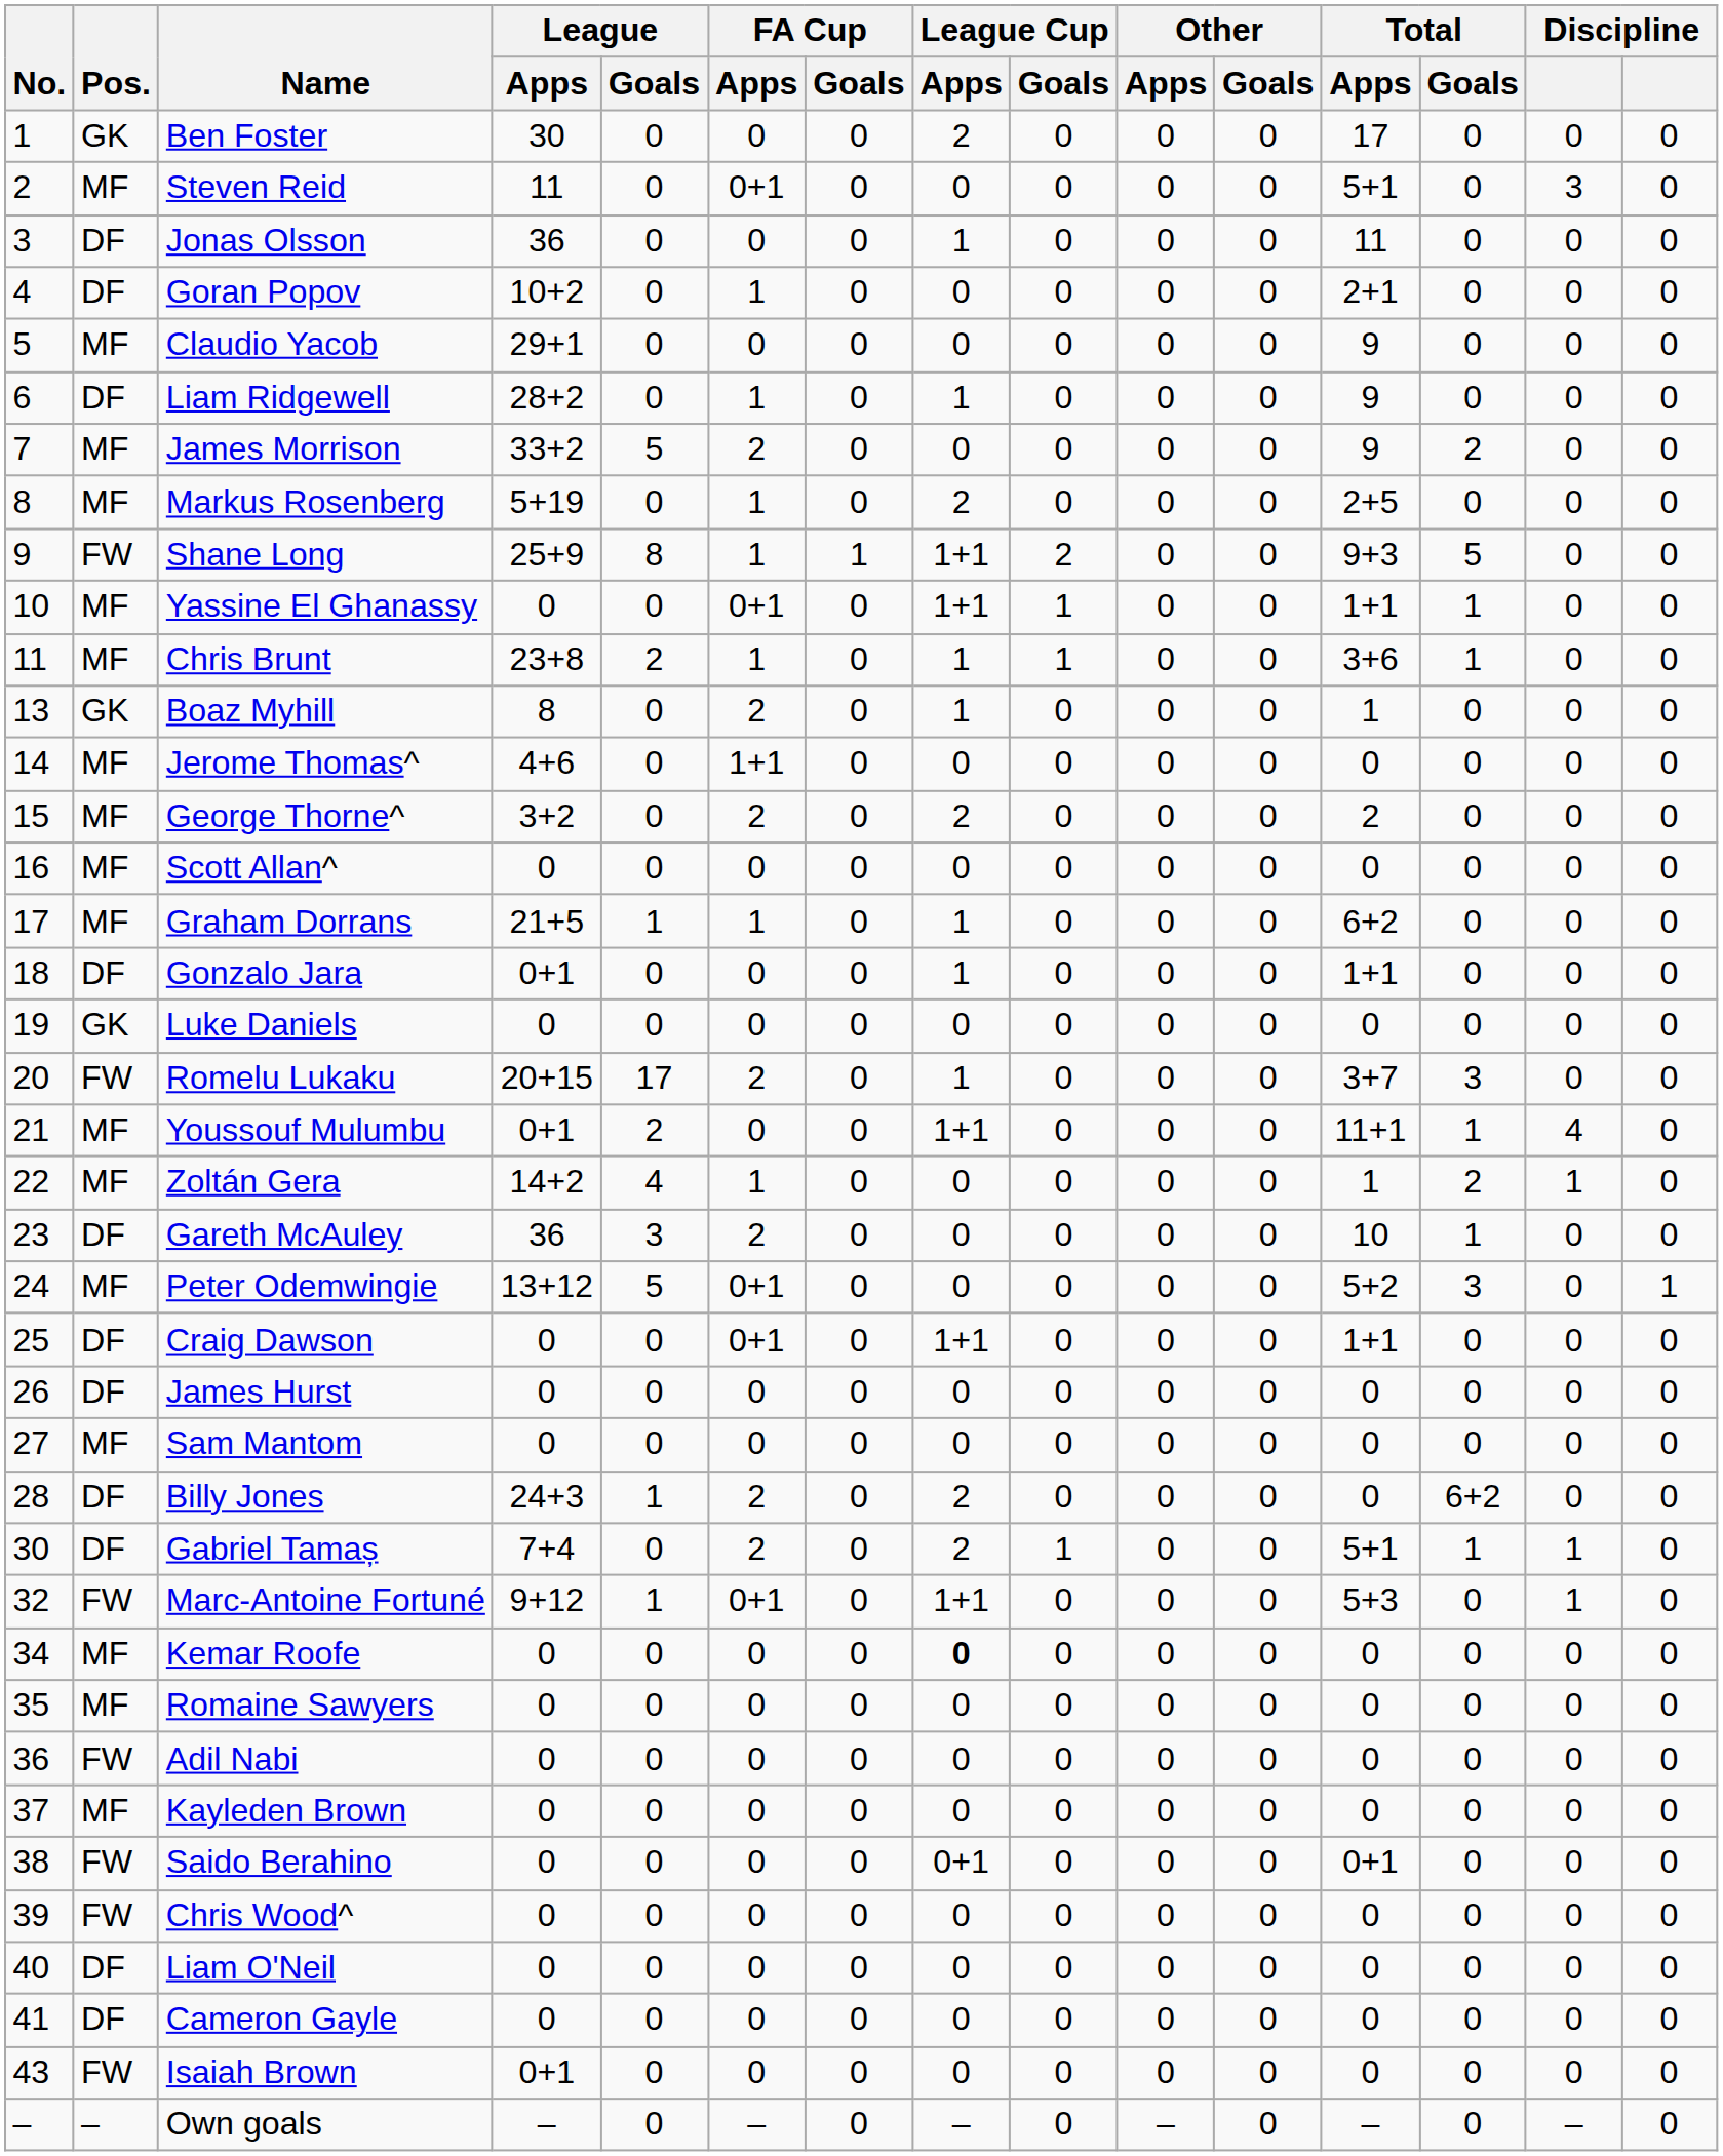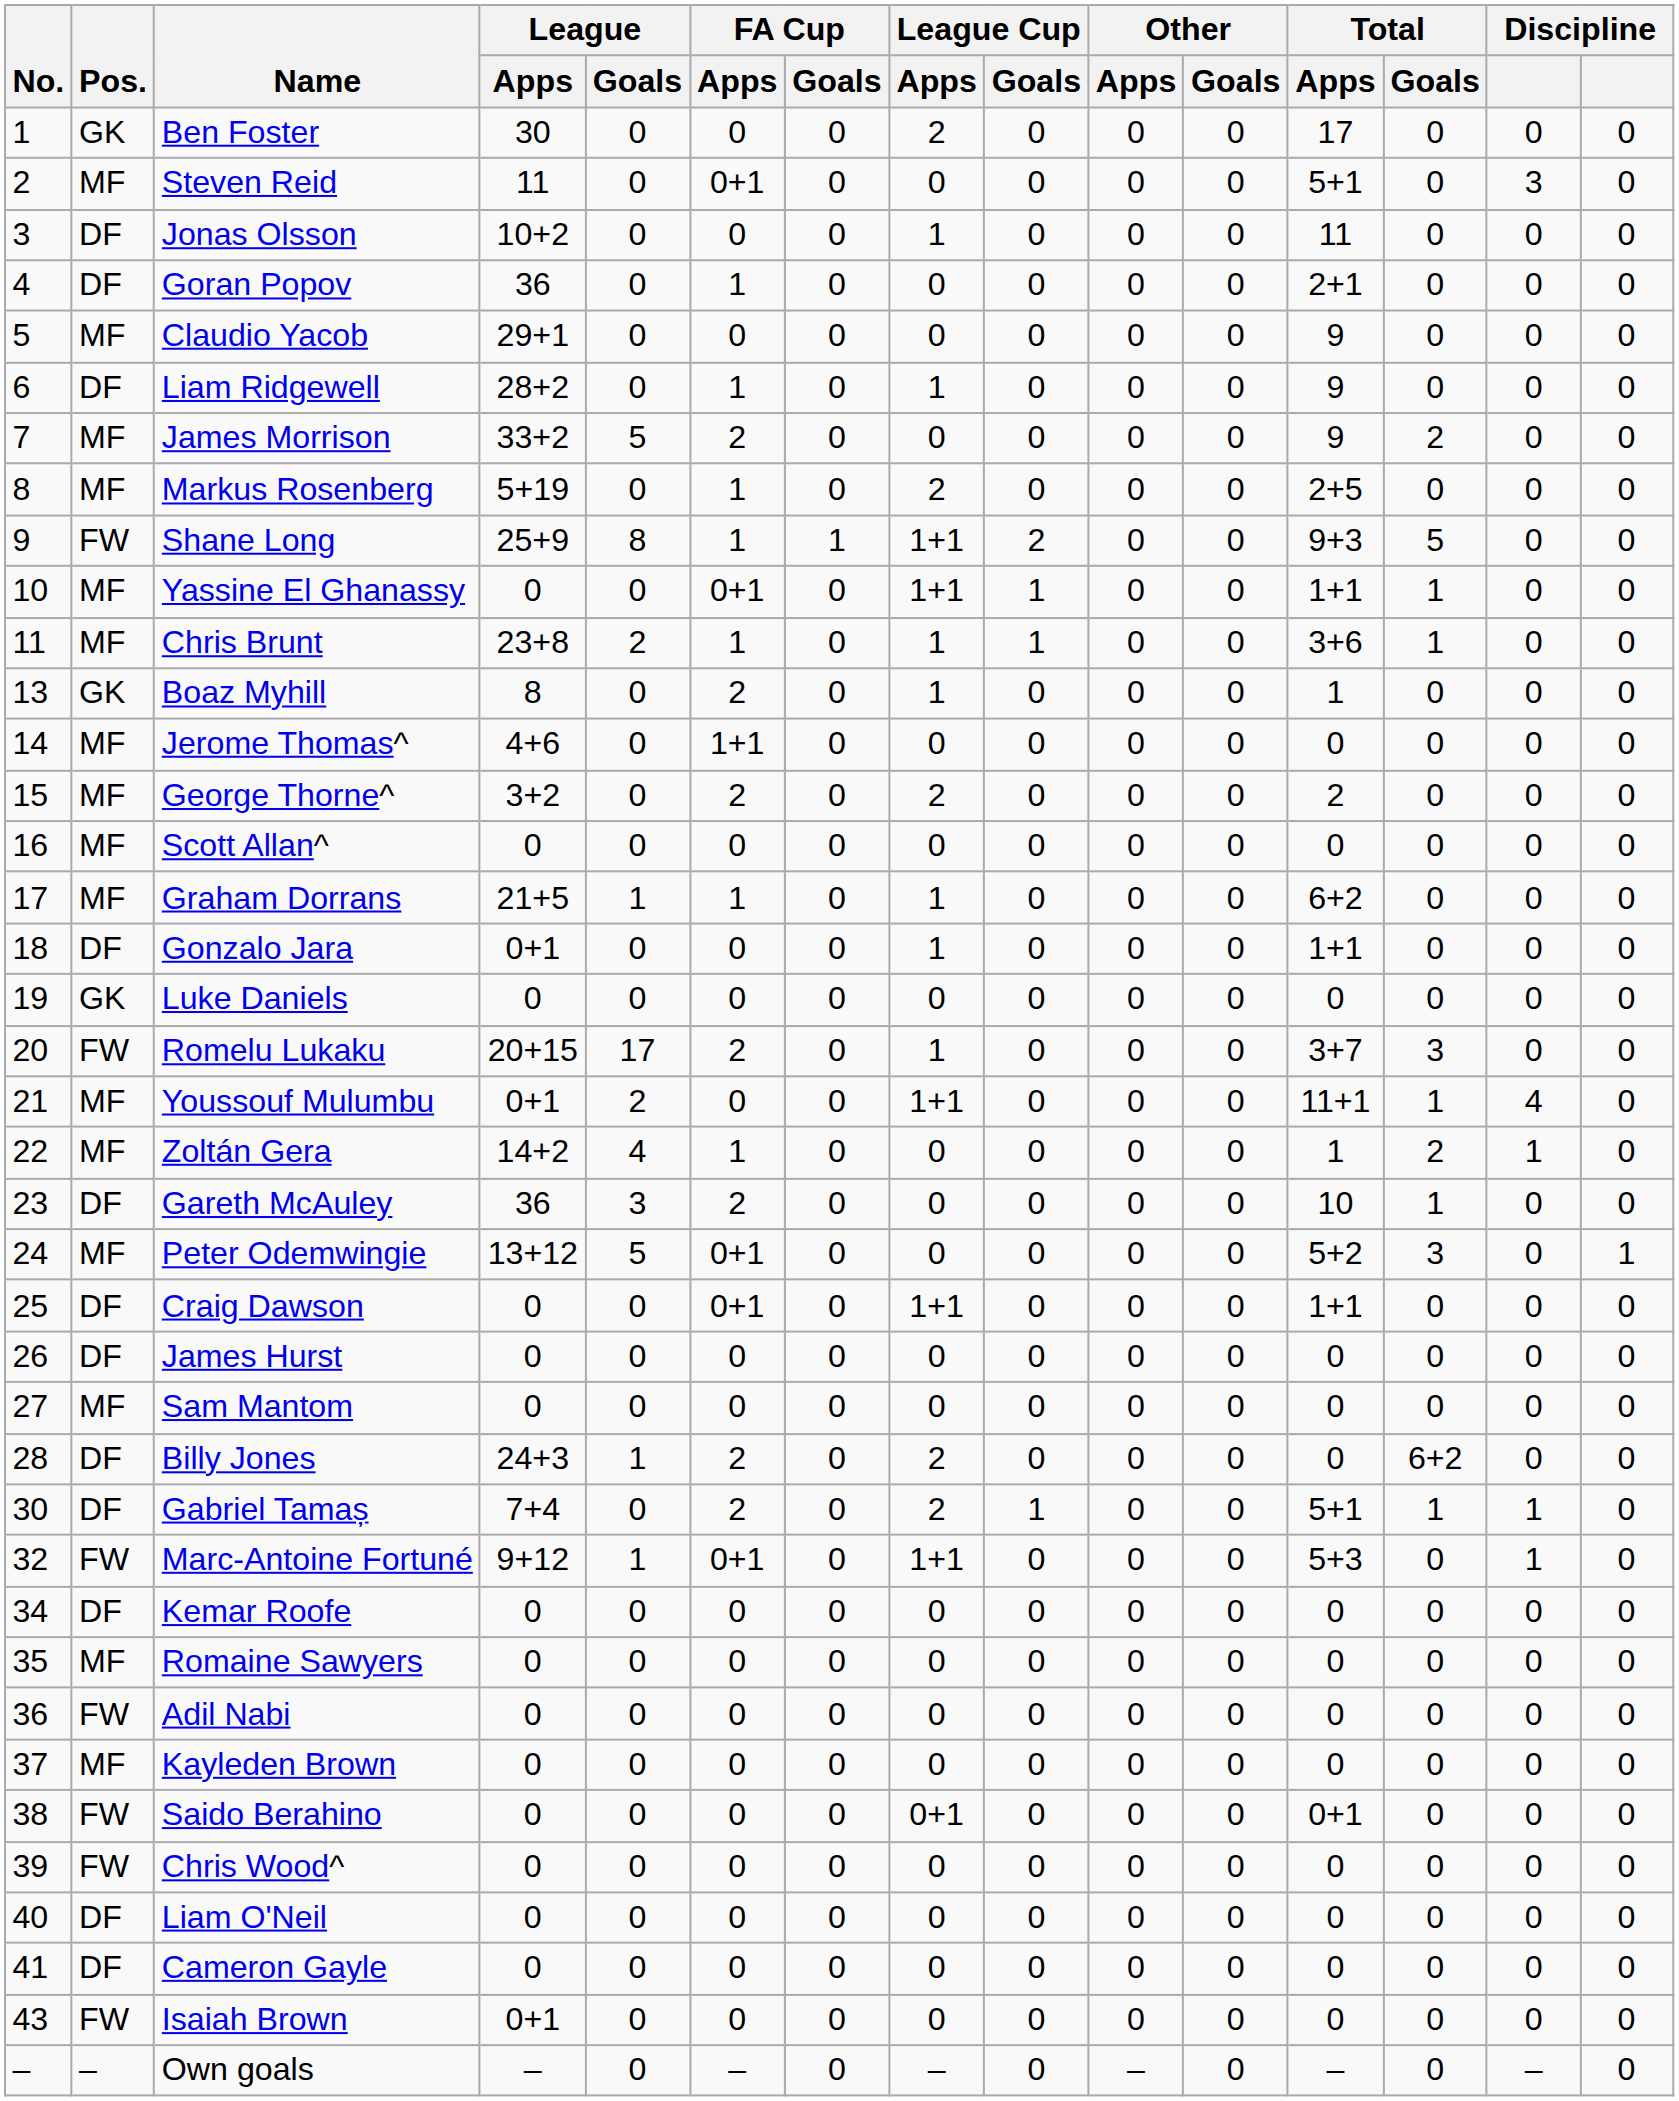Jonas Olsson | League / Apps: 36 -> 10+2
Goran Popov | League / Apps: 10+2 -> 36
Kemar Roofe | Pos.: MF -> DF
Kemar Roofe | League Cup / Apps: bold -> normal
